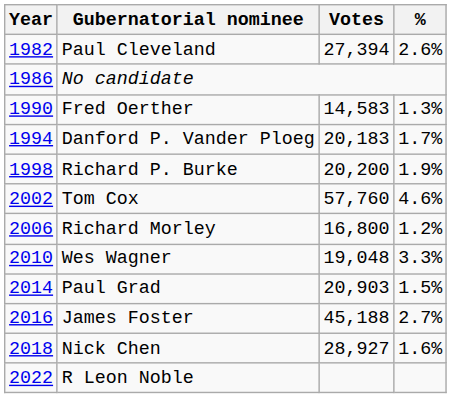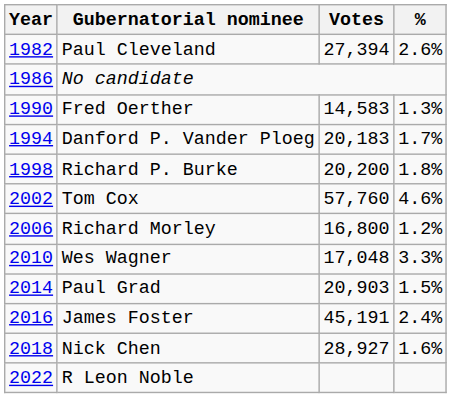Richard P. Burke | %: 1.9% -> 1.8%
Wes Wagner | Votes: 19,048 -> 17,048
James Foster | Votes: 45,188 -> 45,191
James Foster | %: 2.7% -> 2.4%
